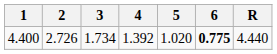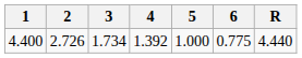4.400 | 5: 1.020 -> 1.000
4.400 | 6: bold -> normal
